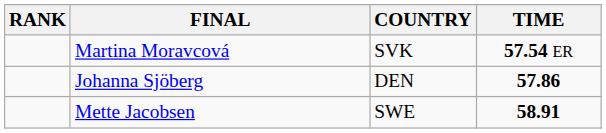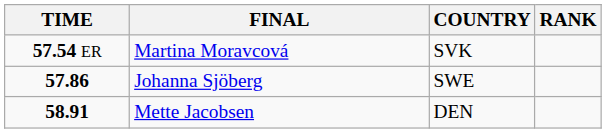columns swapped: RANK <-> TIME
Johanna Sjöberg | COUNTRY: DEN -> SWE
Mette Jacobsen | COUNTRY: SWE -> DEN
